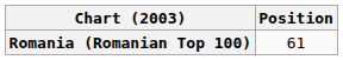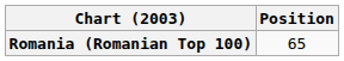Romania (Romanian Top 100) | Position: 61 -> 65
